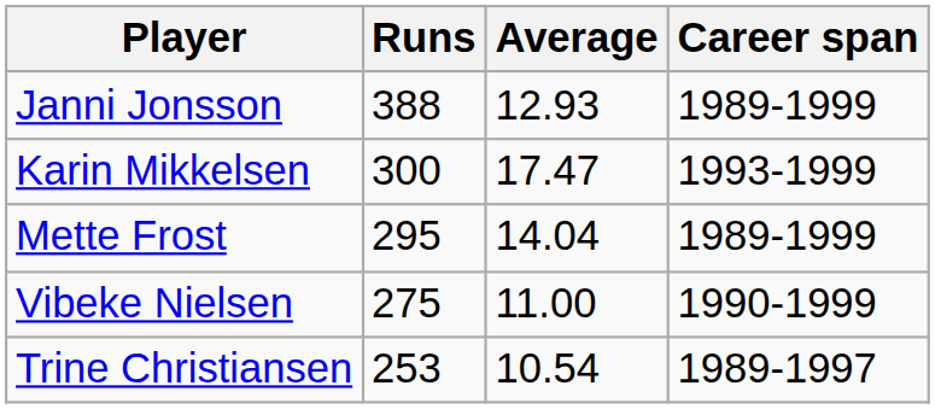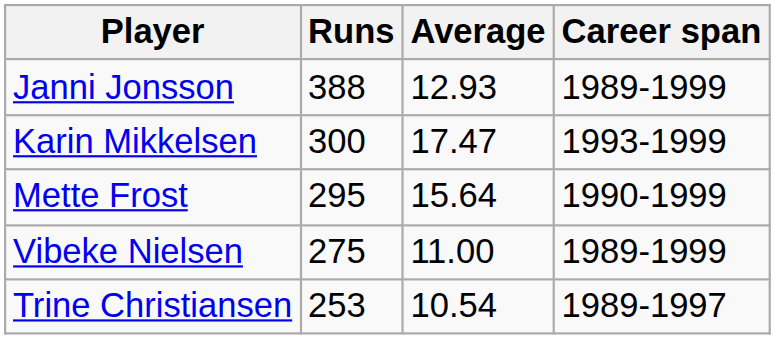Mette Frost | Average: 14.04 -> 15.64
Mette Frost | Career span: 1989-1999 -> 1990-1999
Vibeke Nielsen | Career span: 1990-1999 -> 1989-1999
